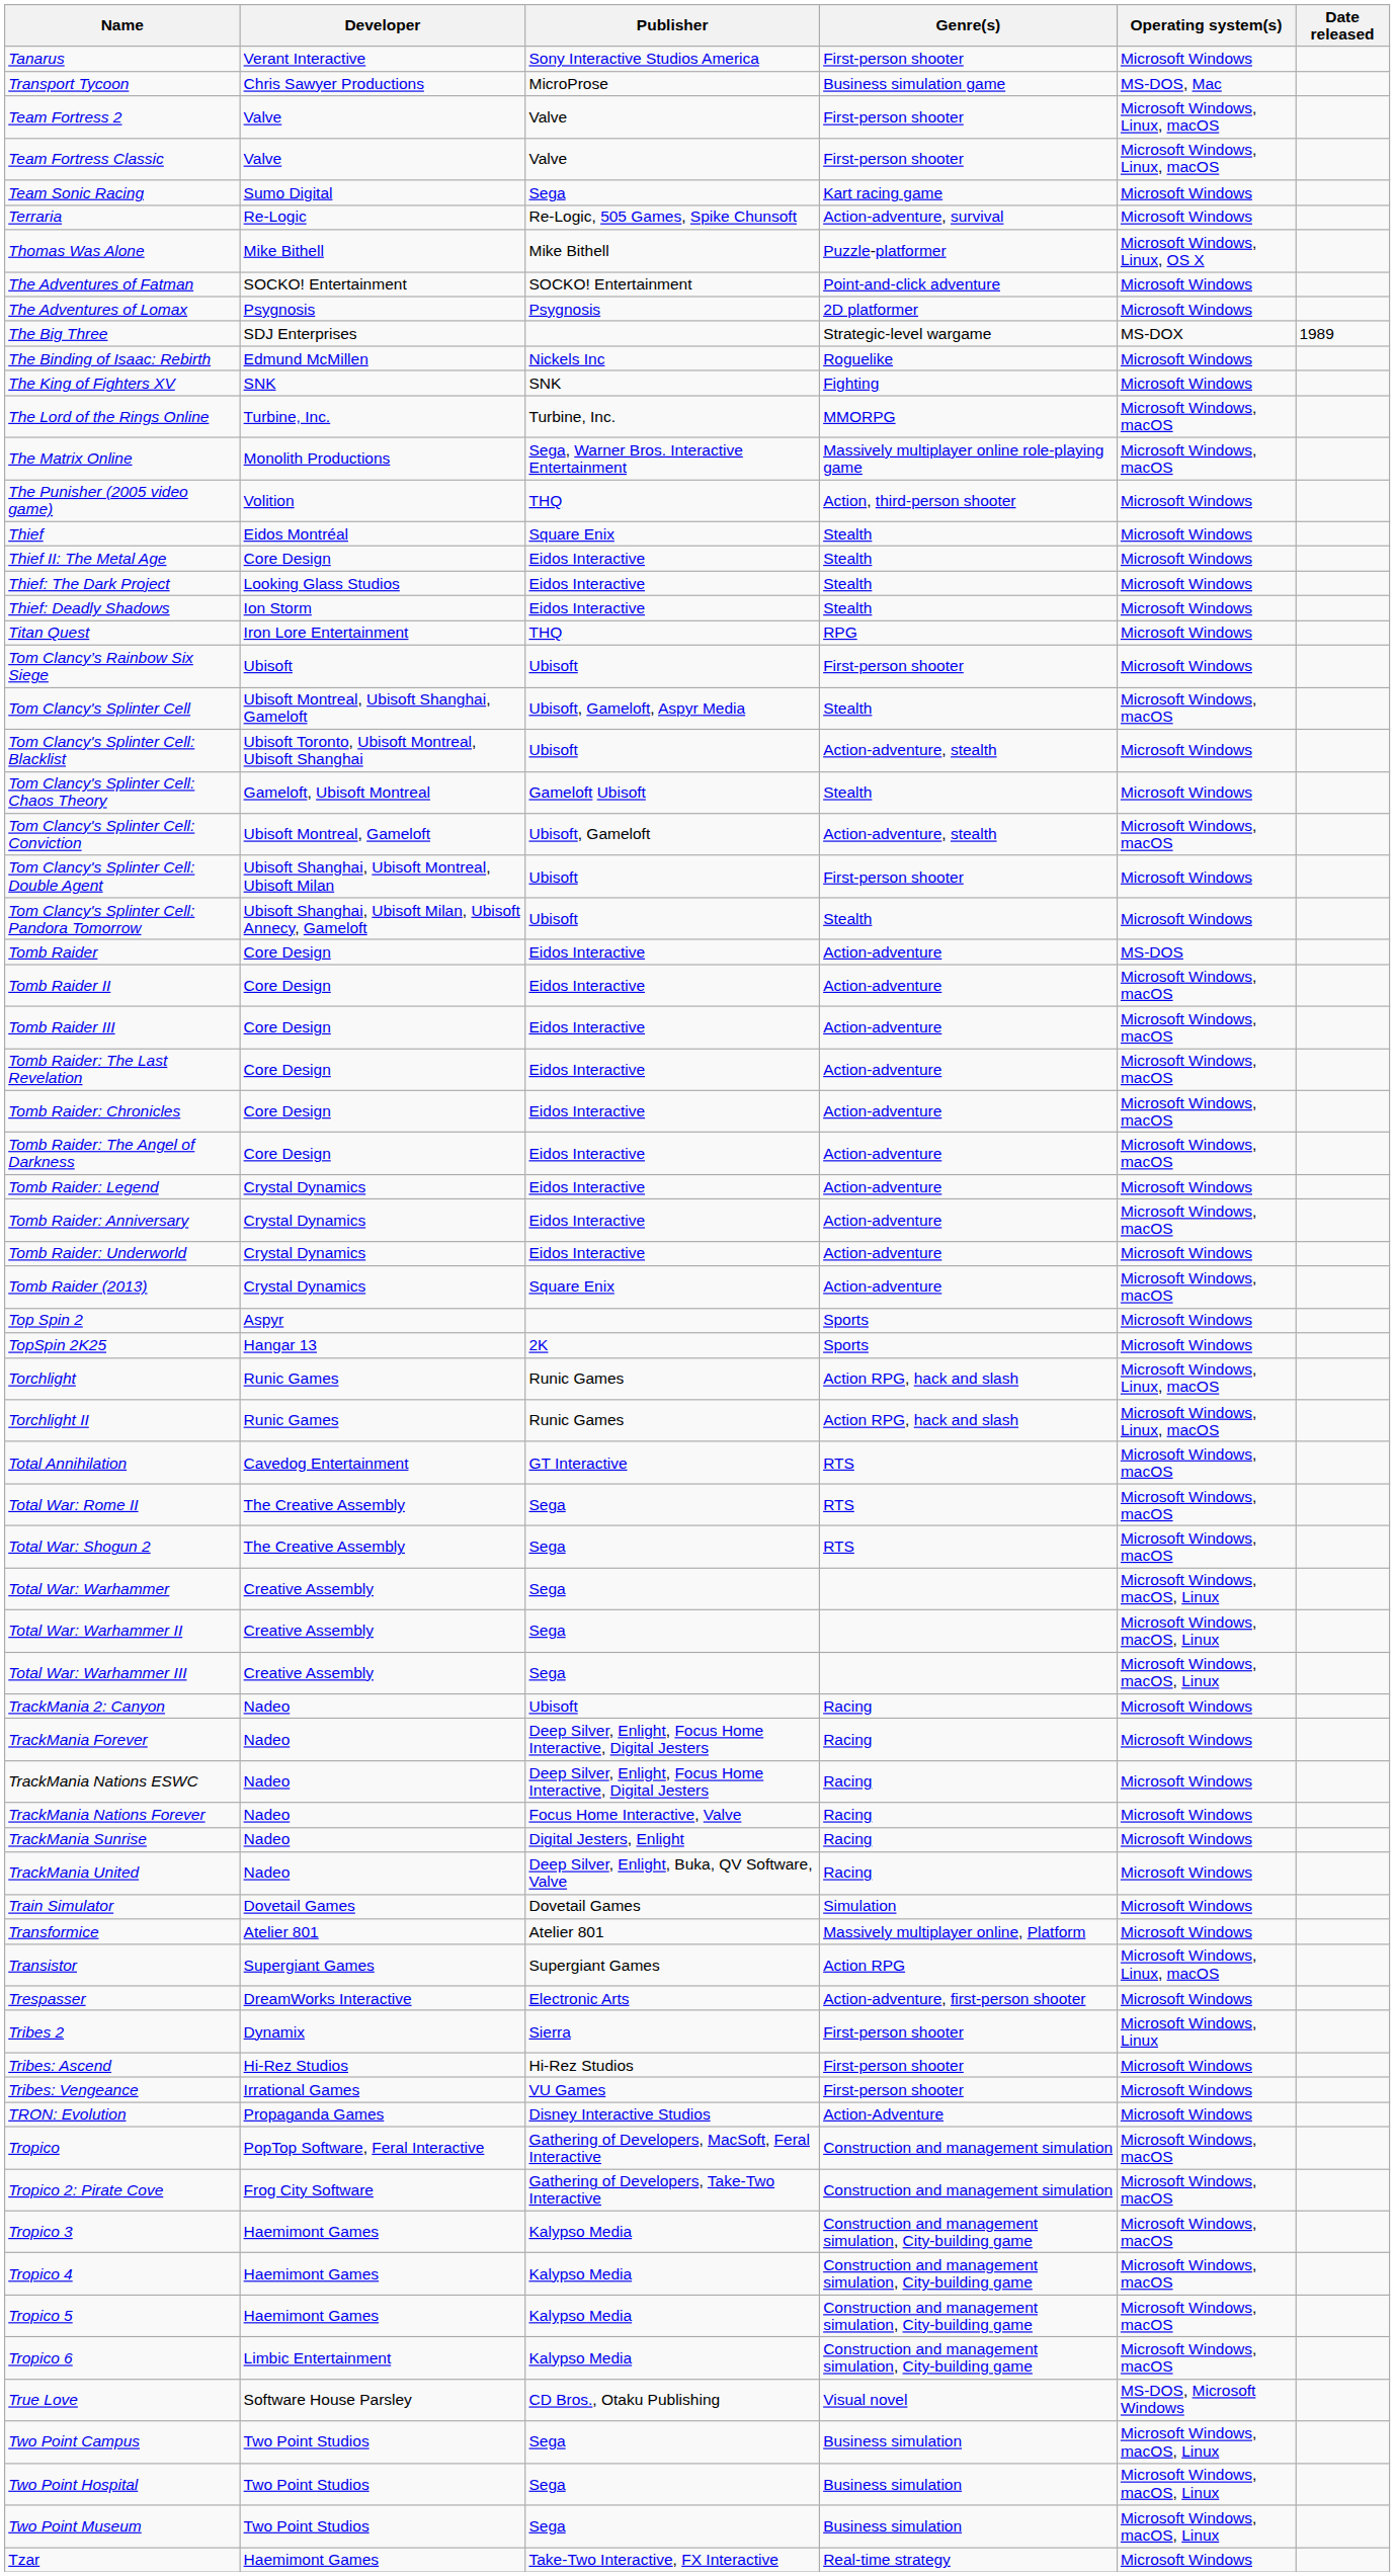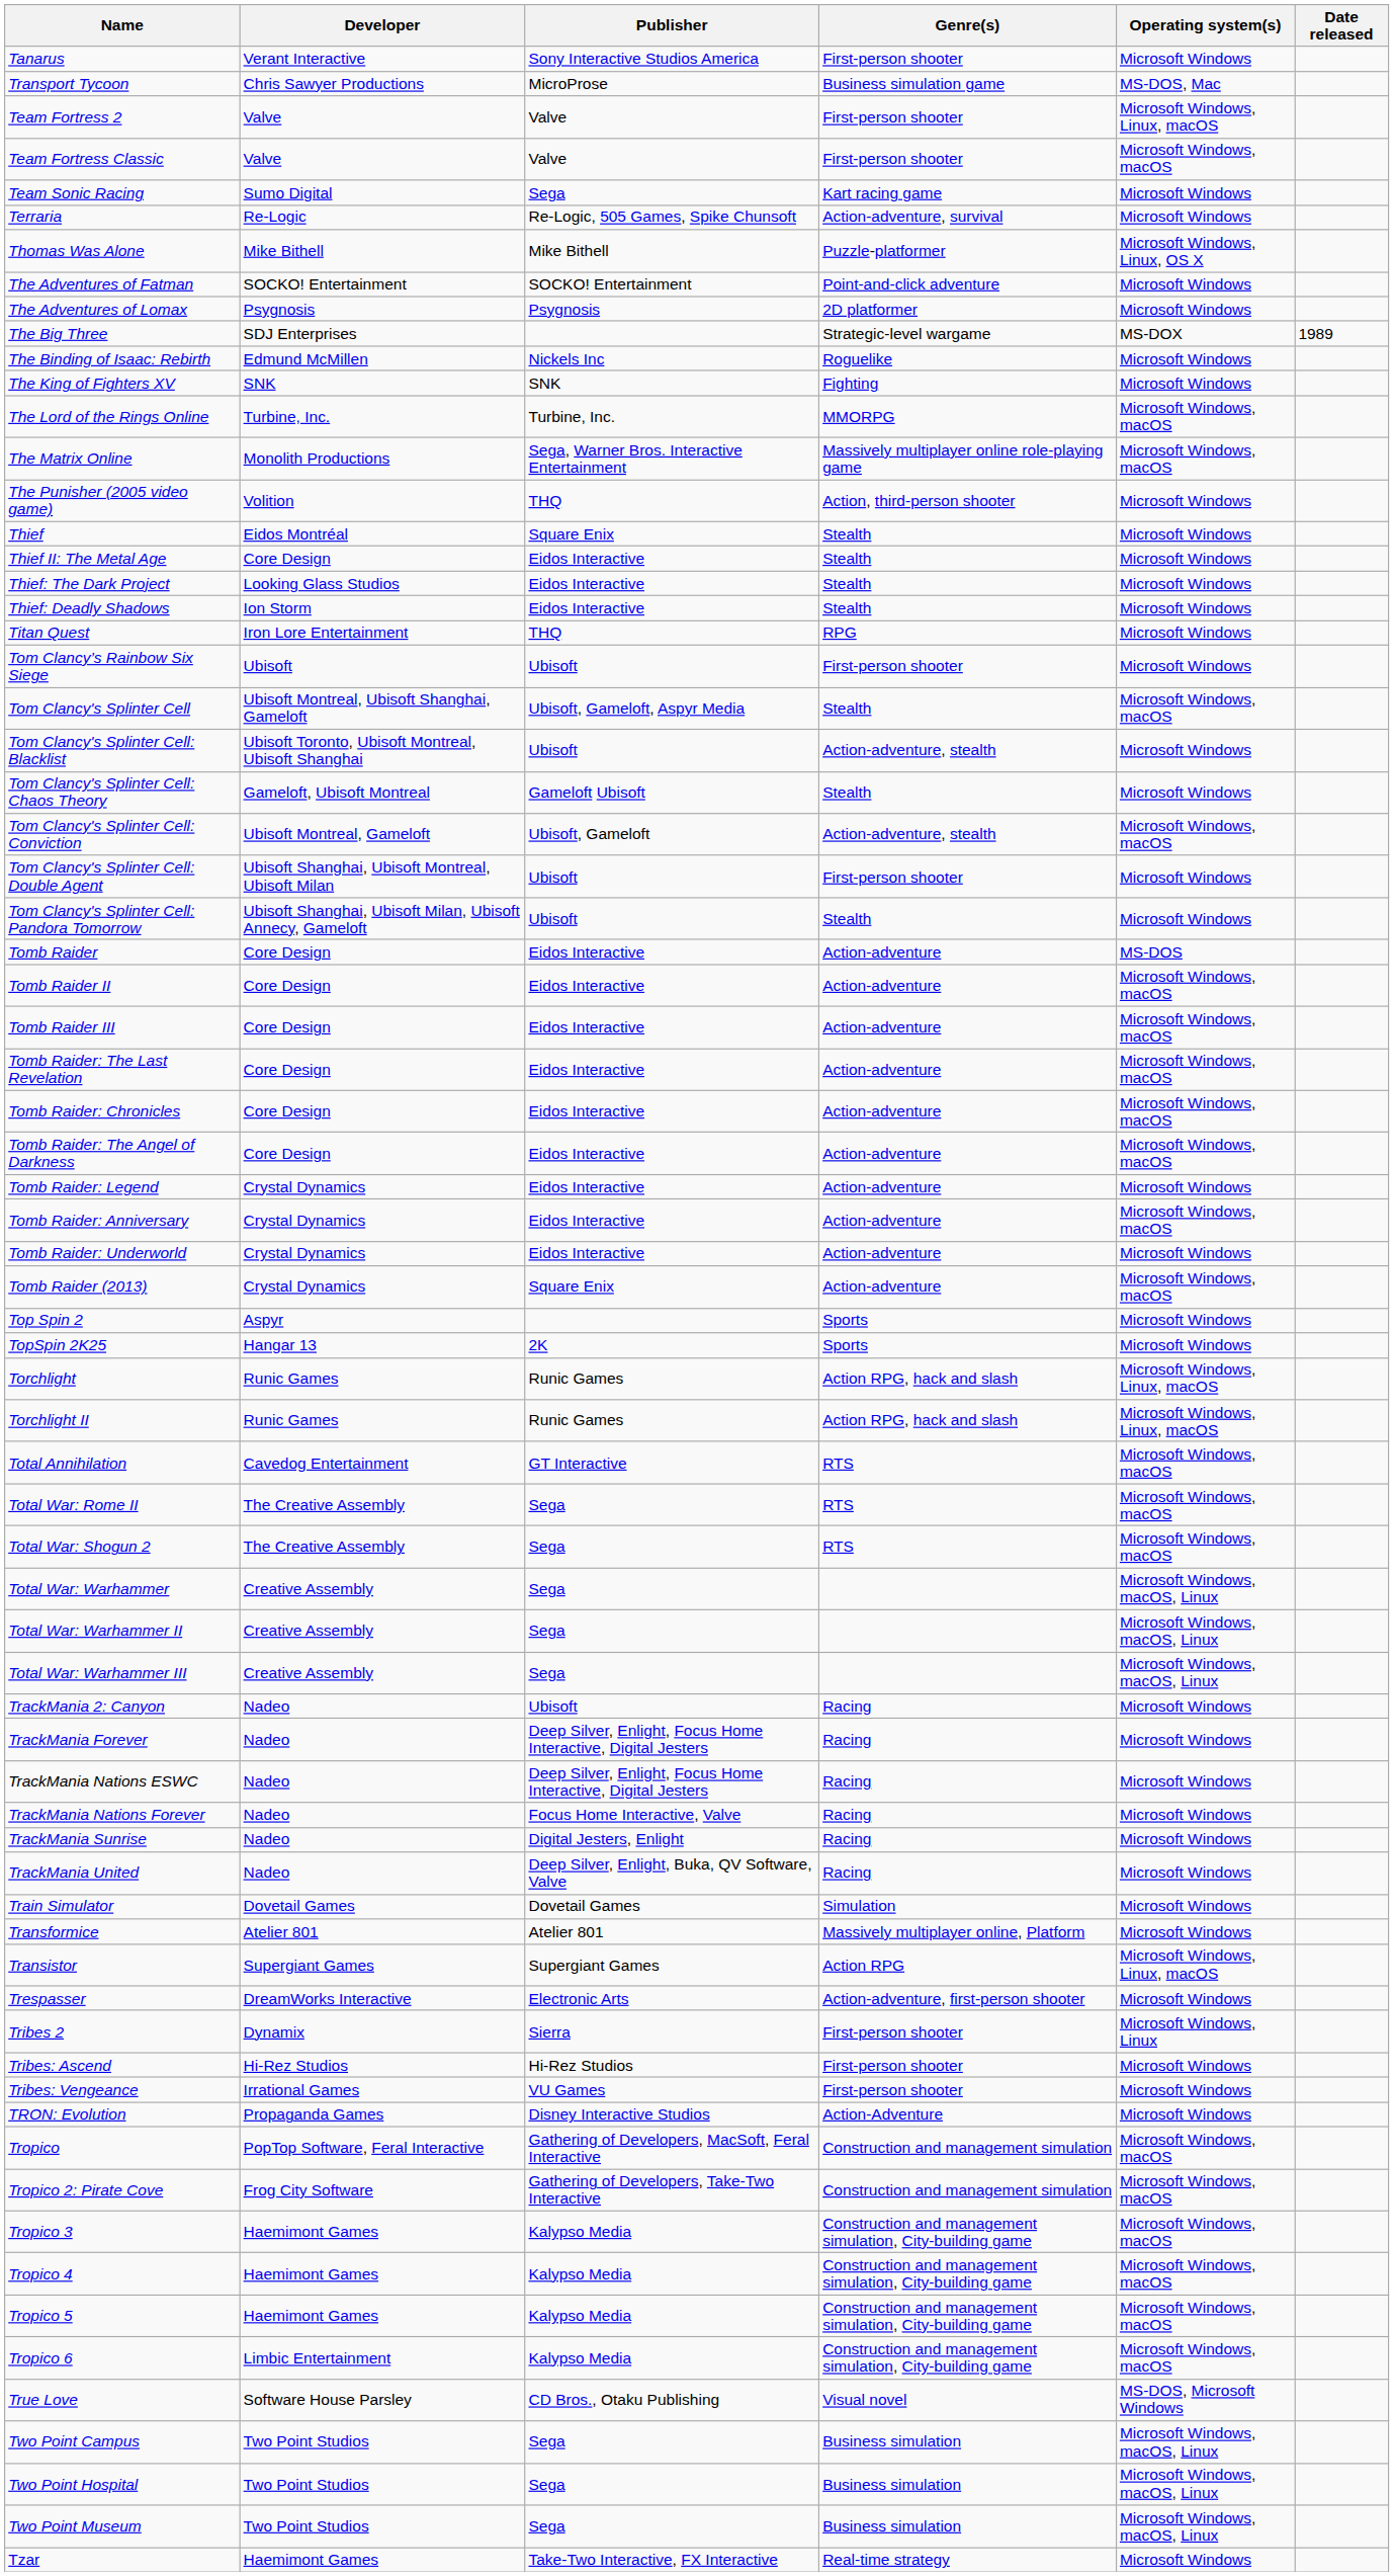Team Fortress Classic | Operating system(s): Microsoft Windows, Linux, macOS -> Microsoft Windows, macOS
